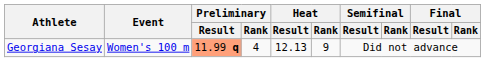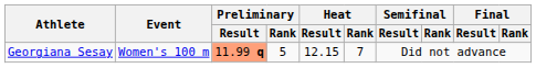Georgiana Sesay | Preliminary / Rank: 4 -> 5
Georgiana Sesay | Heat / Result: 12.13 -> 12.15
Georgiana Sesay | Heat / Rank: 9 -> 7
